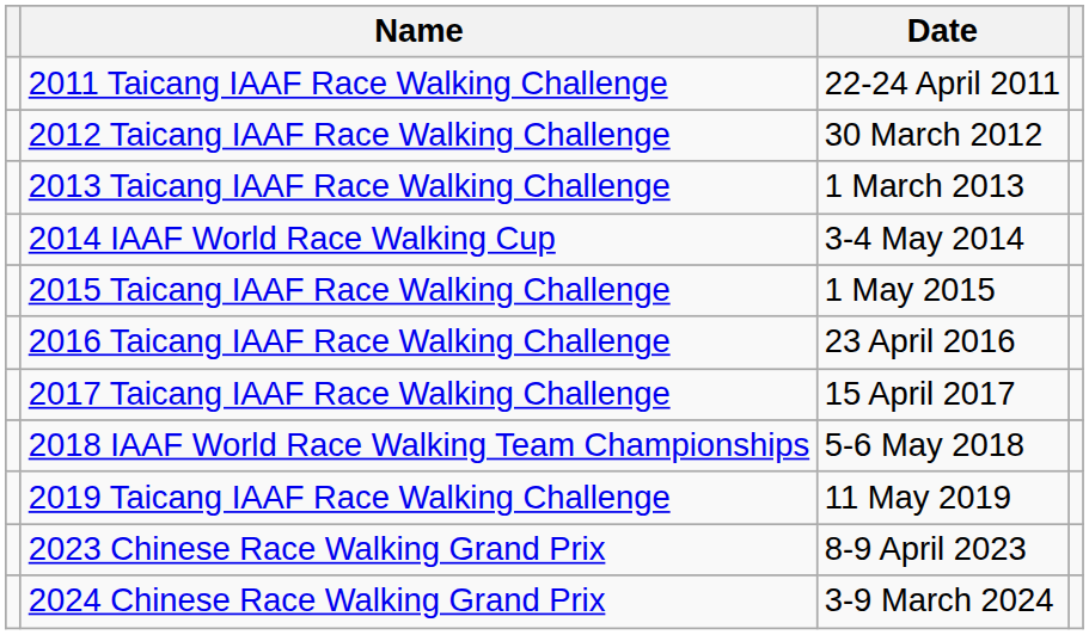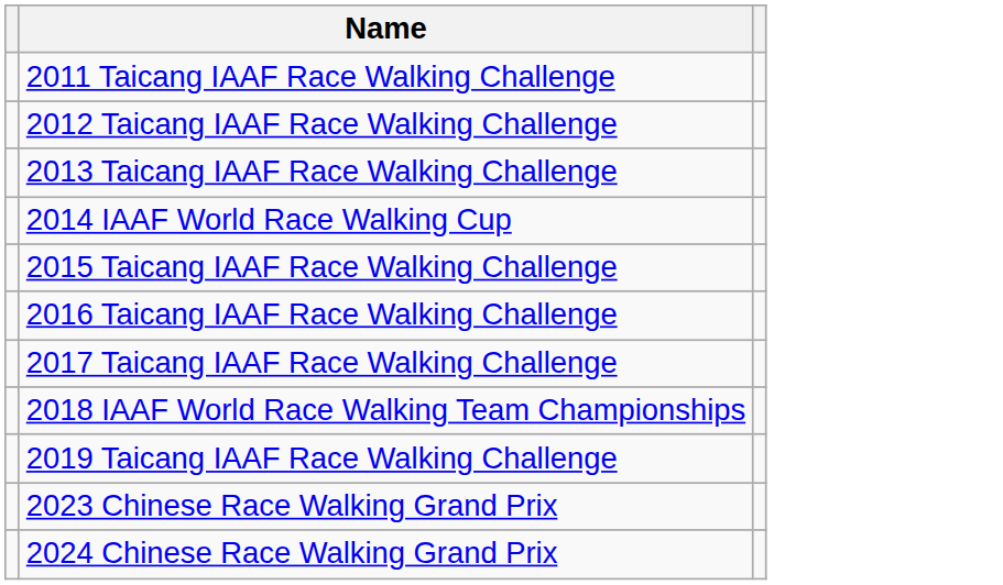- column: Date | 22-24 April 2011 | 30 March 2012 | 1 March 2013 | 3-4 May 2014 | 1 May 2015 | 23 April 2016 | 15 April 2017 | 5-6 May 2018 | 11 May 2019 | 8-9 April 2023 | 3-9 March 2024
